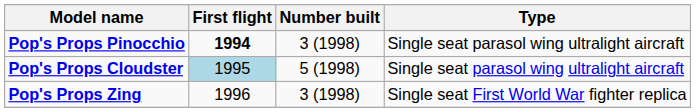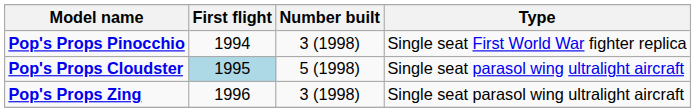Pop's Props Pinocchio | First flight: bold -> normal
Pop's Props Pinocchio | Type: Single seat parasol wing ultralight aircraft -> Single seat First World War fighter replica
Pop's Props Zing | Type: Single seat First World War fighter replica -> Single seat parasol wing ultralight aircraft
